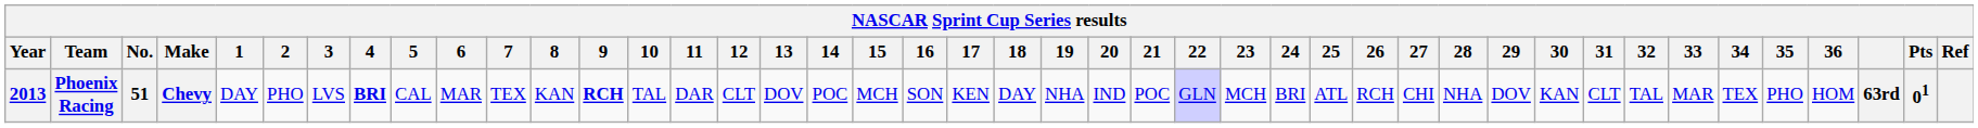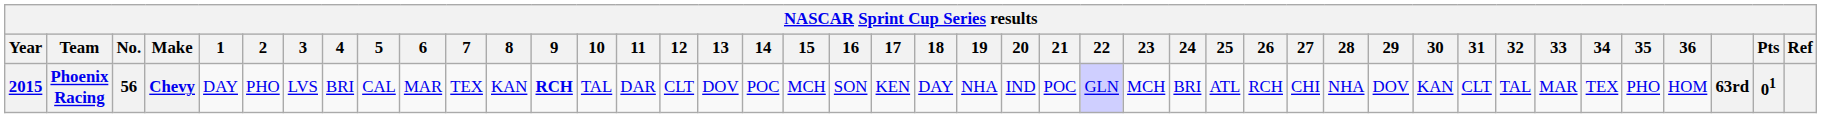Phoenix Racing | Year: 2013 -> 2015
Phoenix Racing | No.: 51 -> 56
Phoenix Racing | 4: bold -> normal
